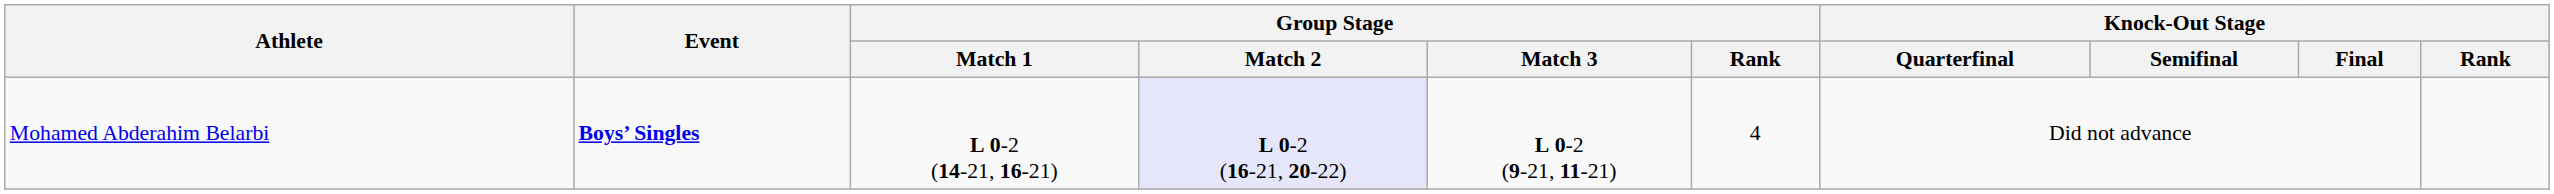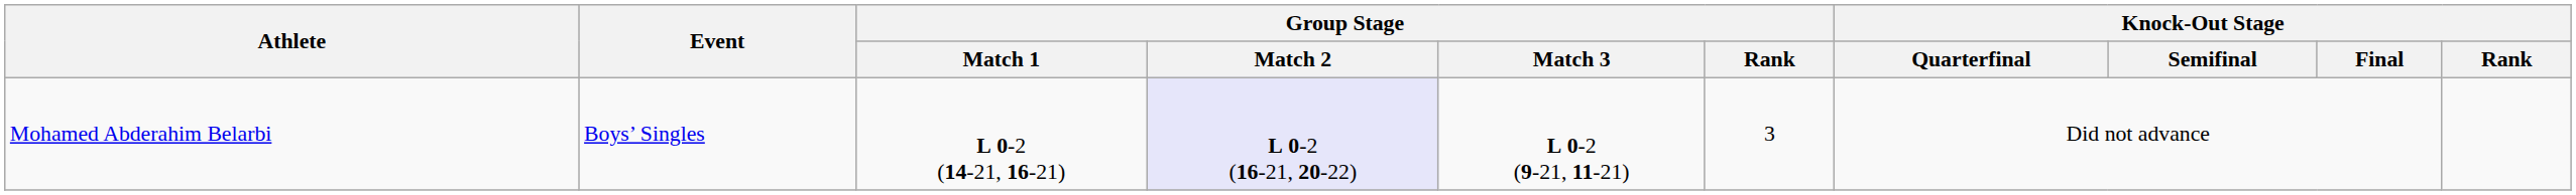Mohamed Abderahim Belarbi | Event: bold -> normal
Mohamed Abderahim Belarbi | Group Stage / Rank: 4 -> 3
